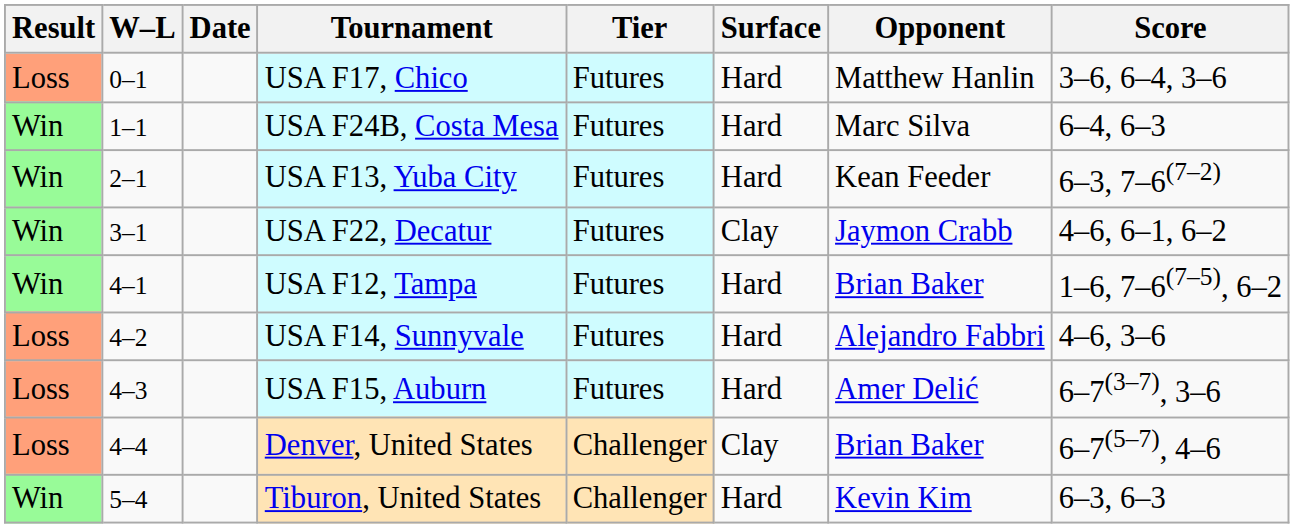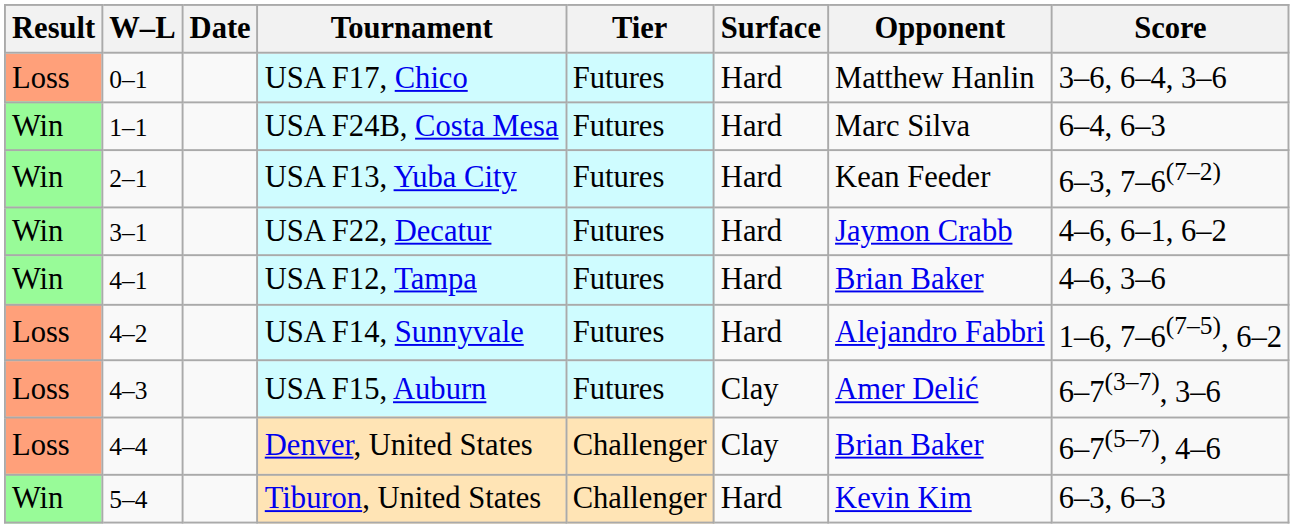USA F22, Decatur | Surface: Clay -> Hard
USA F12, Tampa | Score: 1–6, 7–6(7–5), 6–2 -> 4–6, 3–6
USA F14, Sunnyvale | Score: 4–6, 3–6 -> 1–6, 7–6(7–5), 6–2
USA F15, Auburn | Surface: Hard -> Clay
